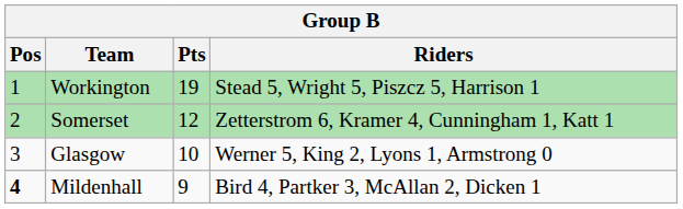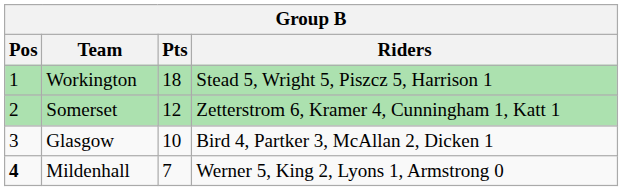Workington | Pts: 19 -> 18
Glasgow | Riders: Werner 5, King 2, Lyons 1, Armstrong 0 -> Bird 4, Partker 3, McAllan 2, Dicken 1
Mildenhall | Pts: 9 -> 7
Mildenhall | Riders: Bird 4, Partker 3, McAllan 2, Dicken 1 -> Werner 5, King 2, Lyons 1, Armstrong 0
